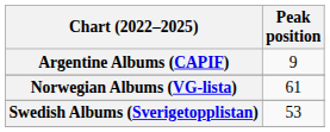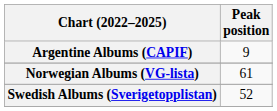Swedish Albums (Sverigetopplistan) | Peak position: 53 -> 52
